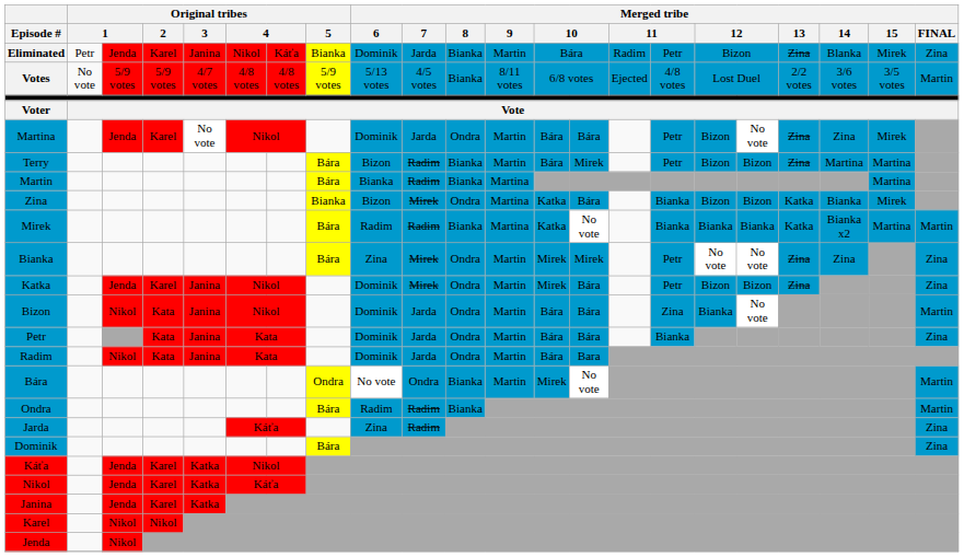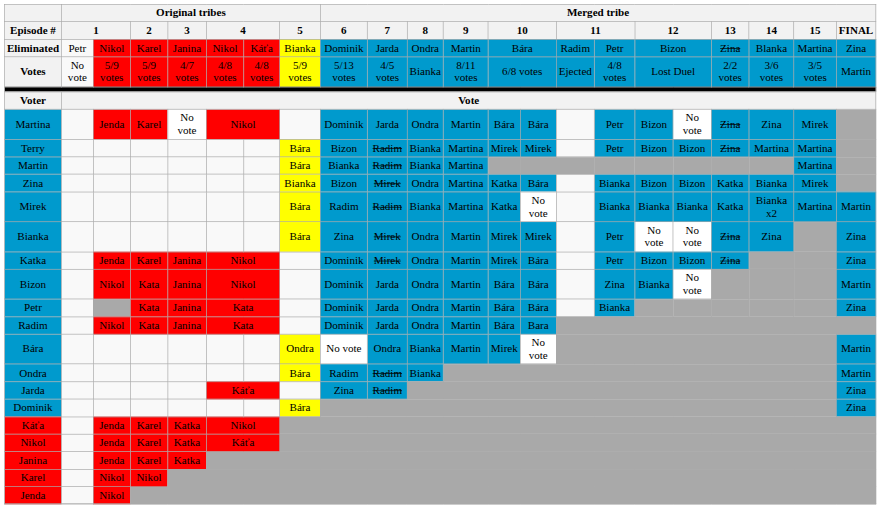Eliminated | column 3: Jenda -> Nikol
Eliminated | Merged tribe / 8: Bianka -> Ondra
Eliminated | Merged tribe / 15: Mirek -> Martina
Terry | Merged tribe / 9: Martin -> Martina
Terry | column 13: Bára -> Mirek
